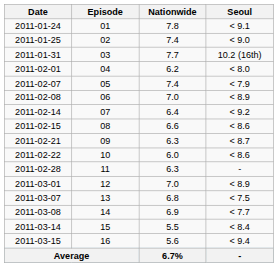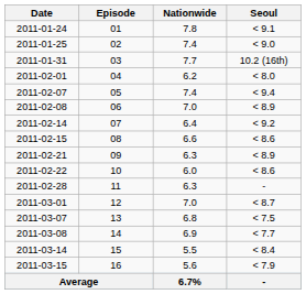2011-02-07 | Seoul: < 7.9 -> < 9.4
2011-02-21 | Seoul: < 8.7 -> < 8.9
2011-03-01 | Seoul: < 8.9 -> < 8.7
2011-03-15 | Seoul: < 9.4 -> < 7.9
